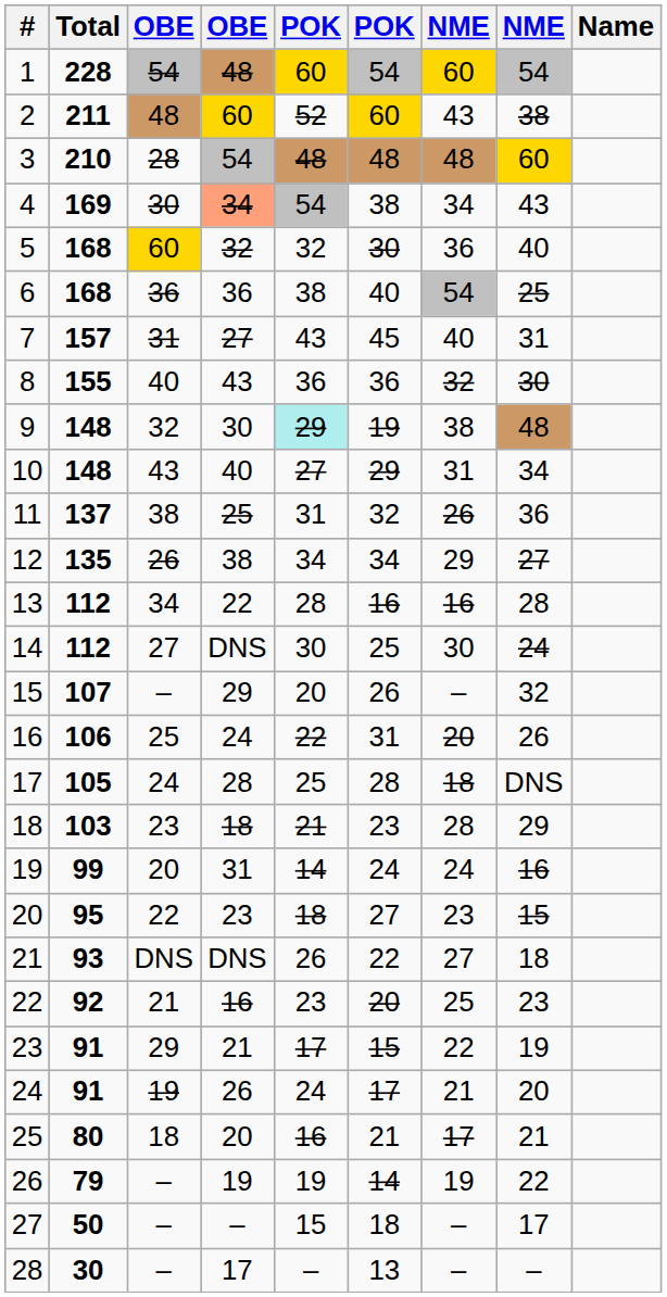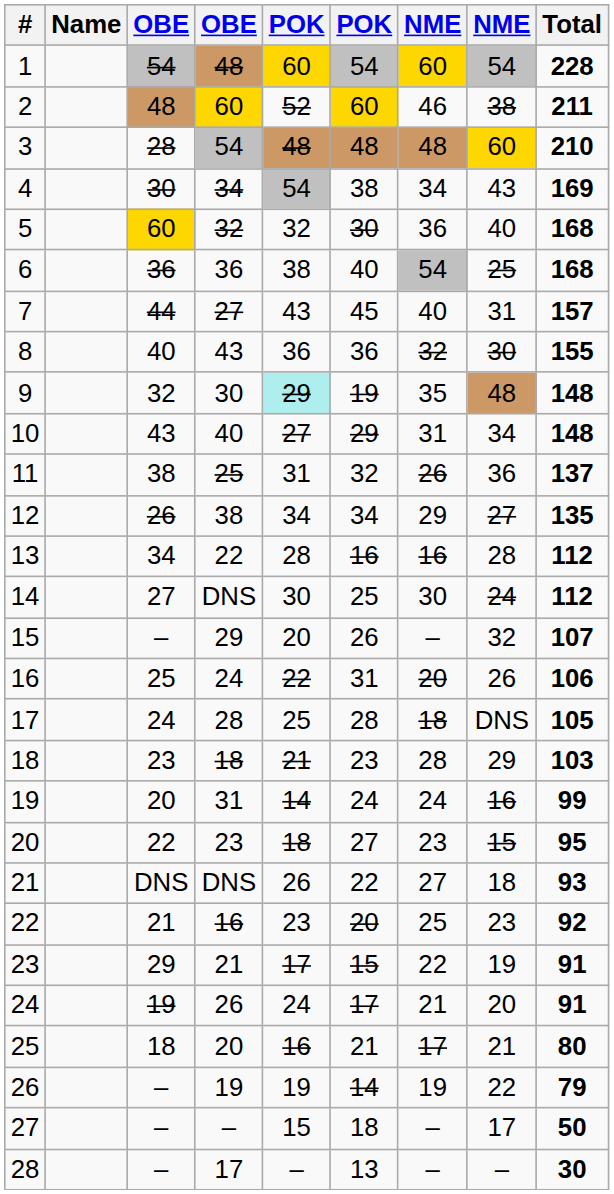columns swapped: Name <-> Total
2 | column 7: 43 -> 46
4 | column 4: lightsalmon background -> no background
7 | column 3: 31 -> 44
9 | column 7: 38 -> 35
